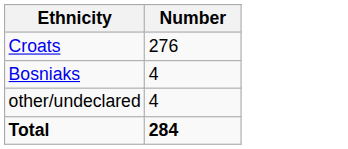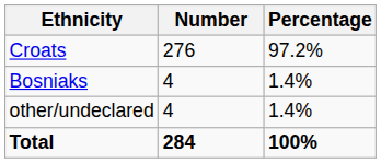+ column: Percentage | 97.2% | 1.4% | 1.4% | 100%
